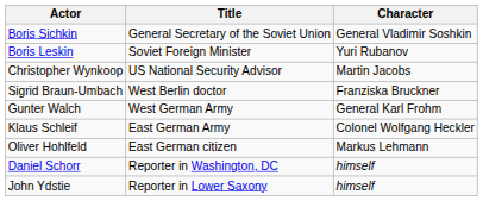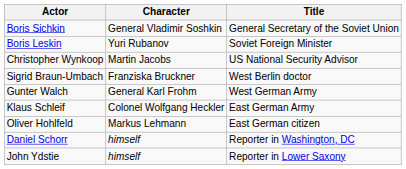columns swapped: Character <-> Title
